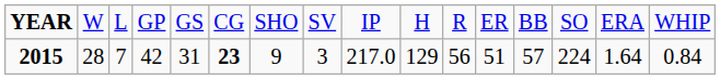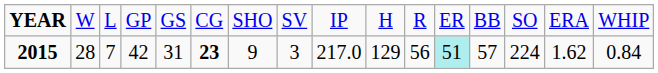2015 | column 12: no background -> paleturquoise background
2015 | column 15: 1.64 -> 1.62
